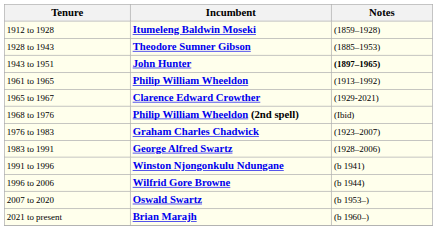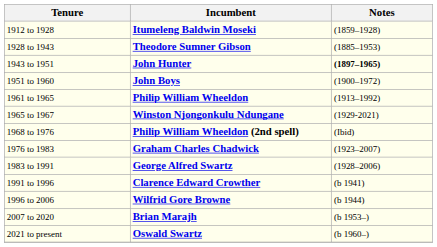+ row: 1951 to 1960 | John Boys | (1900–1972)
1965 to 1967 | Incumbent: Clarence Edward Crowther -> Winston Njongonkulu Ndungane
1991 to 1996 | Incumbent: Winston Njongonkulu Ndungane -> Clarence Edward Crowther
2007 to 2020 | Incumbent: Oswald Swartz -> Brian Marajh
2021 to present | Incumbent: Brian Marajh -> Oswald Swartz
